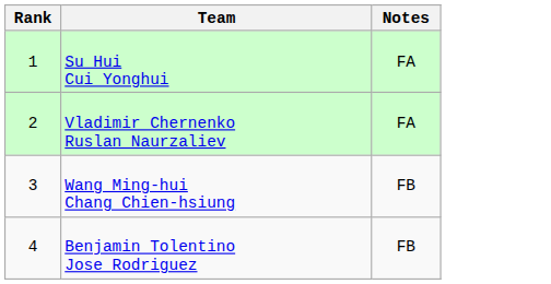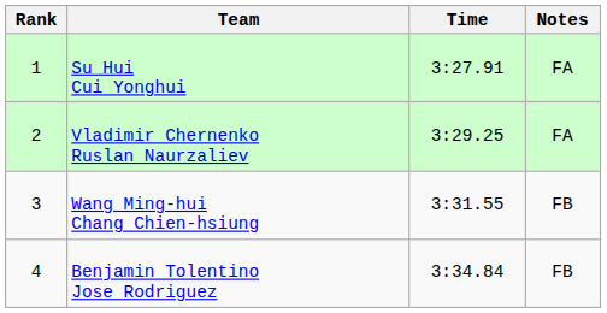+ column: Time | 3:27.91 | 3:29.25 | 3:31.55 | 3:34.84
